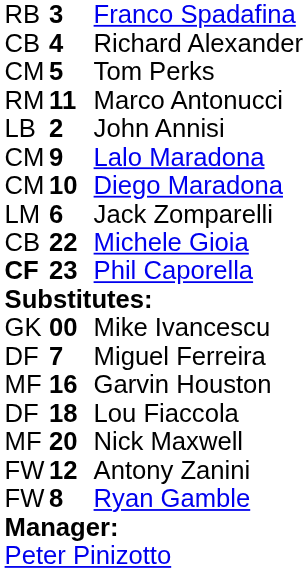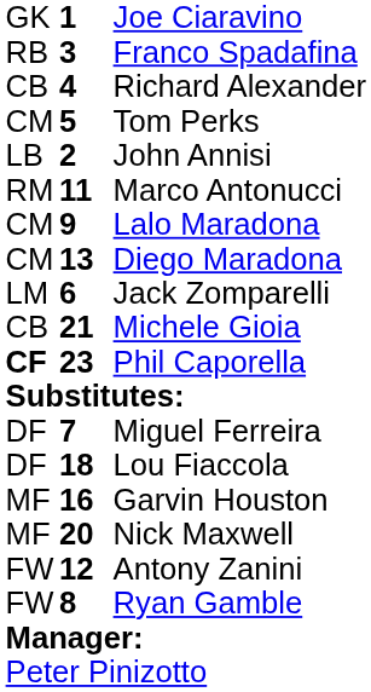+ row: GK | 1 | Joe Ciaravino
rows swapped: John Annisi <-> Marco Antonucci
Diego Maradona | column 2: 10 -> 13
Michele Gioia | column 2: 22 -> 21
- row: GK | 00 | Mike Ivancescu
rows swapped: Lou Fiaccola <-> Garvin Houston
